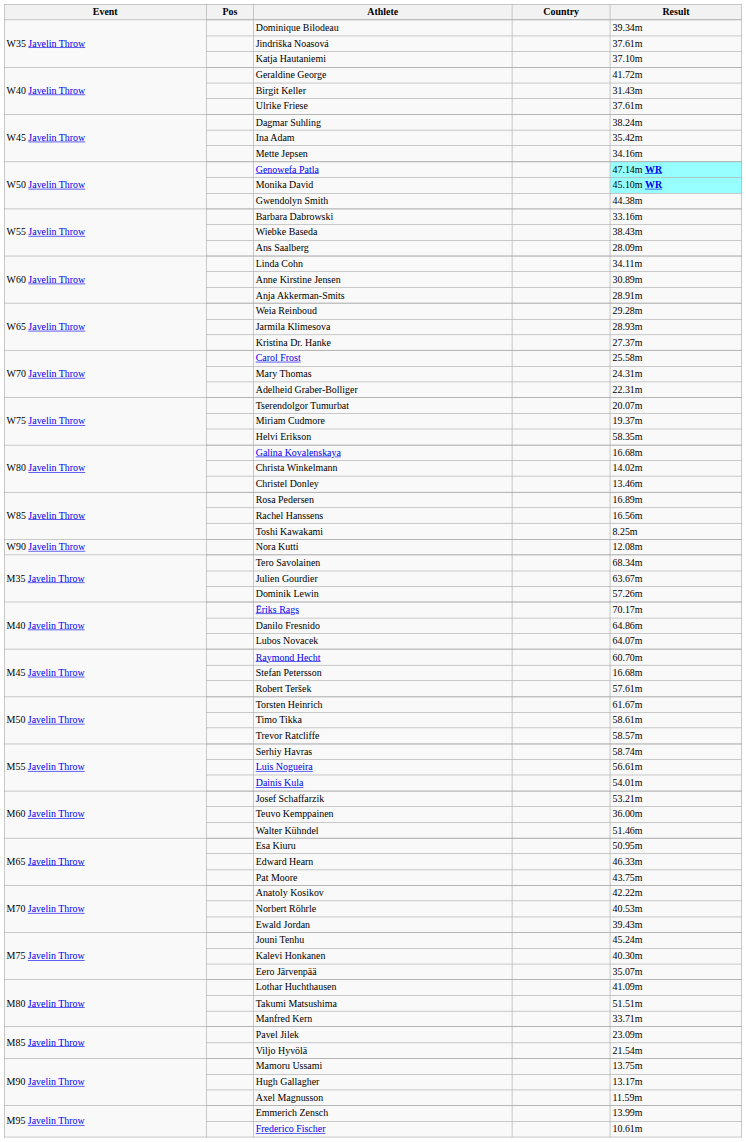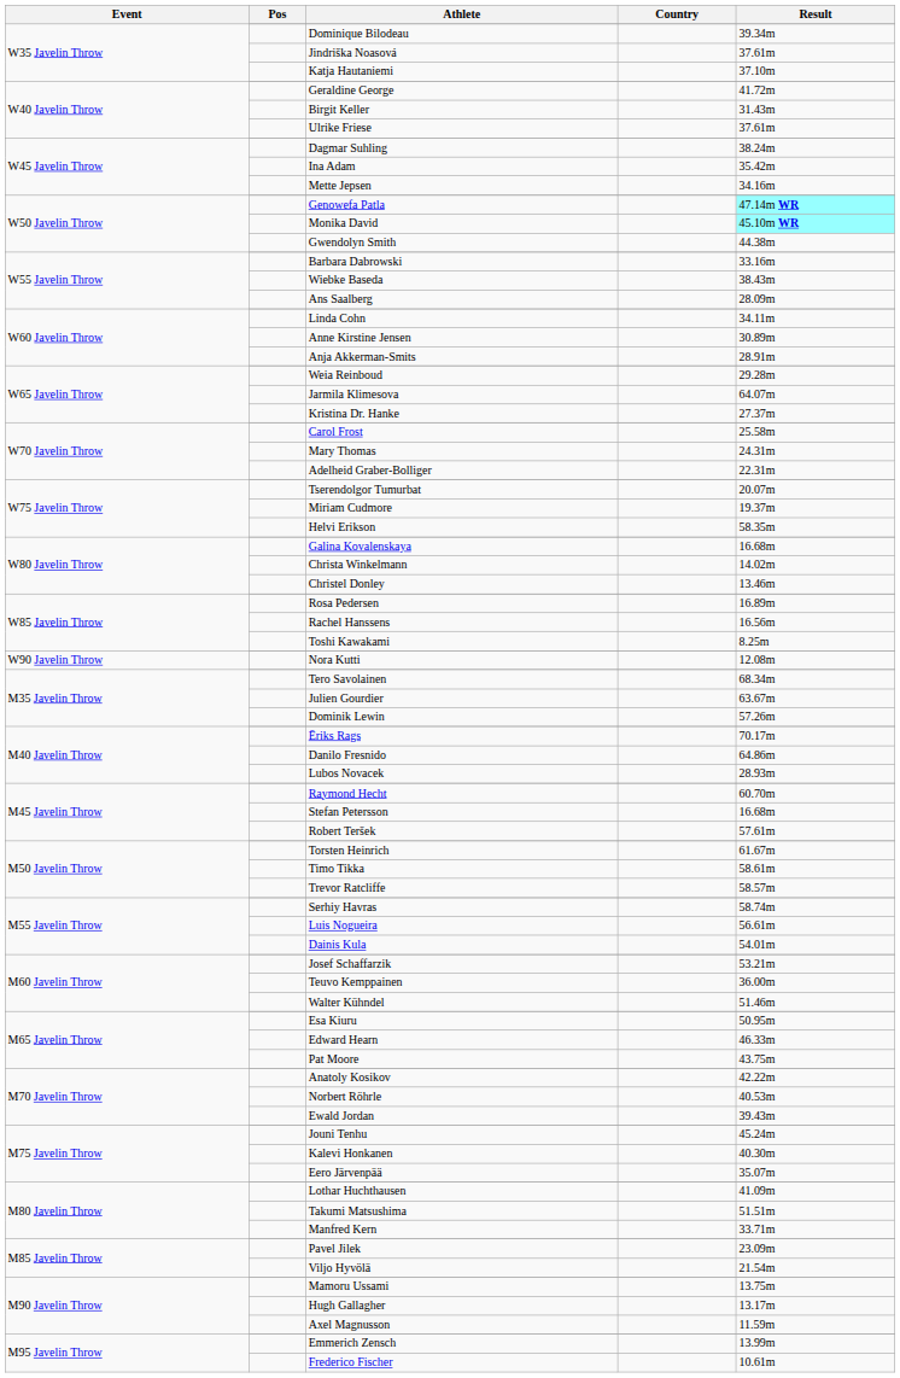Jarmila Klimesova | Result: 28.93m -> 64.07m
Lubos Novacek | Result: 64.07m -> 28.93m
